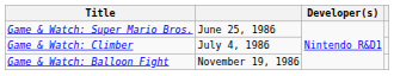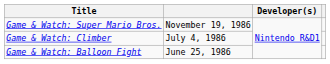Game & Watch: Super Mario Bros. | column 2: June 25, 1986 -> November 19, 1986
Game & Watch: Balloon Fight | column 2: November 19, 1986 -> June 25, 1986
